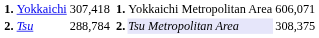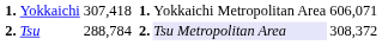Tsu | column 6: 308,375 -> 308,372
